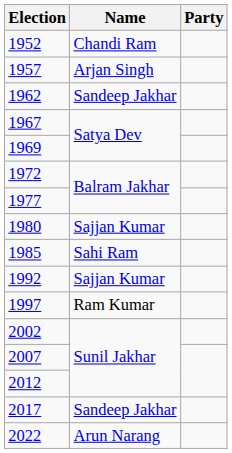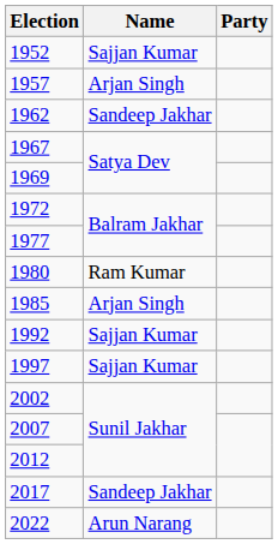1952 | Name: Chandi Ram -> Sajjan Kumar
1980 | Name: Sajjan Kumar -> Ram Kumar
1985 | Name: Sahi Ram -> Arjan Singh
1997 | Name: Ram Kumar -> Sajjan Kumar
